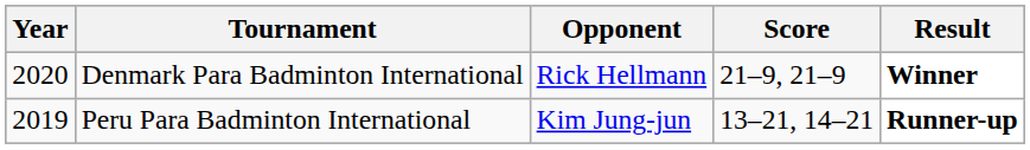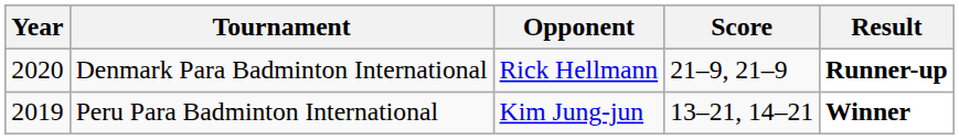Denmark Para Badminton International | Result: Winner -> Runner-up
Peru Para Badminton International | Result: Runner-up -> Winner
